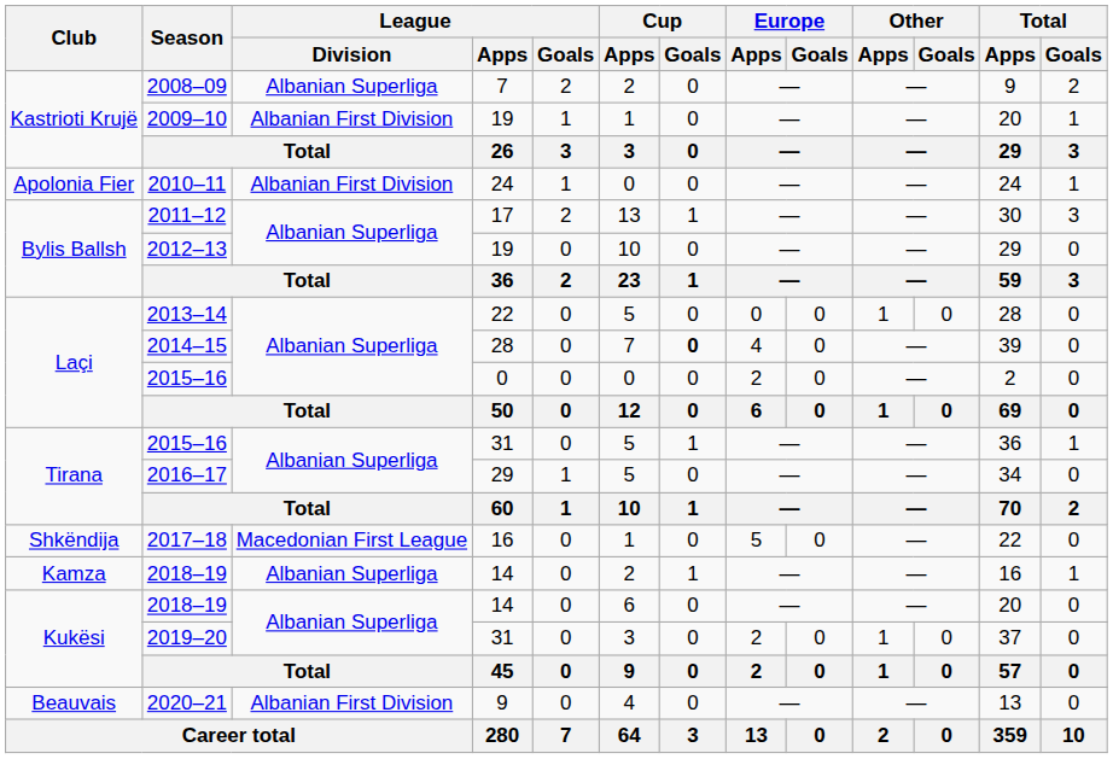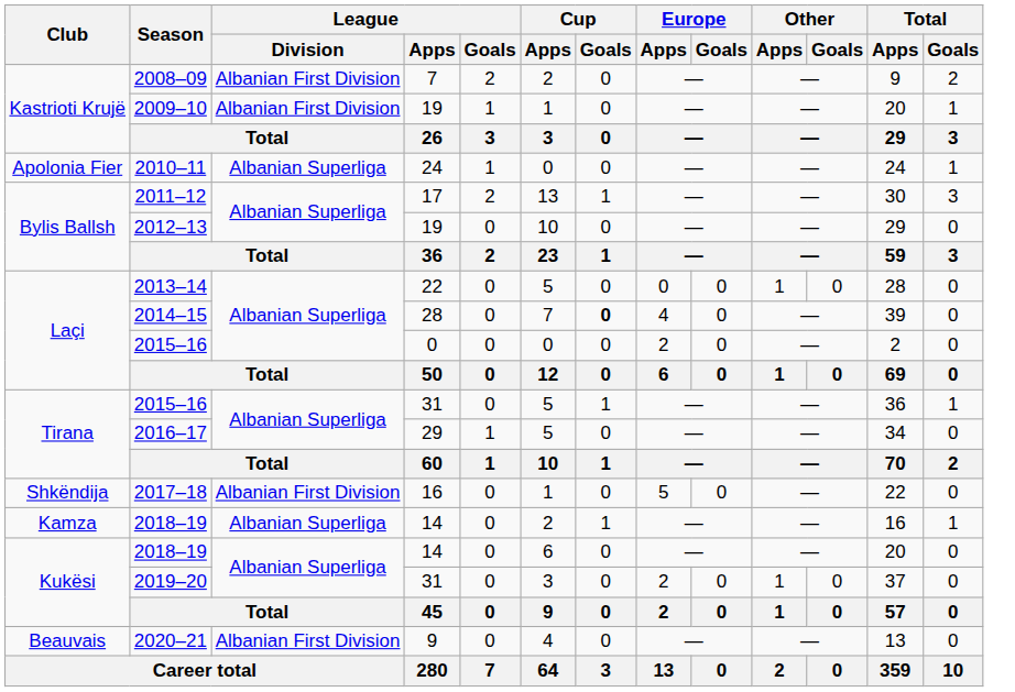2008–09 | League / Division: Albanian Superliga -> Albanian First Division
2010–11 | League / Division: Albanian First Division -> Albanian Superliga
2017–18 | League / Division: Macedonian First League -> Albanian First Division
